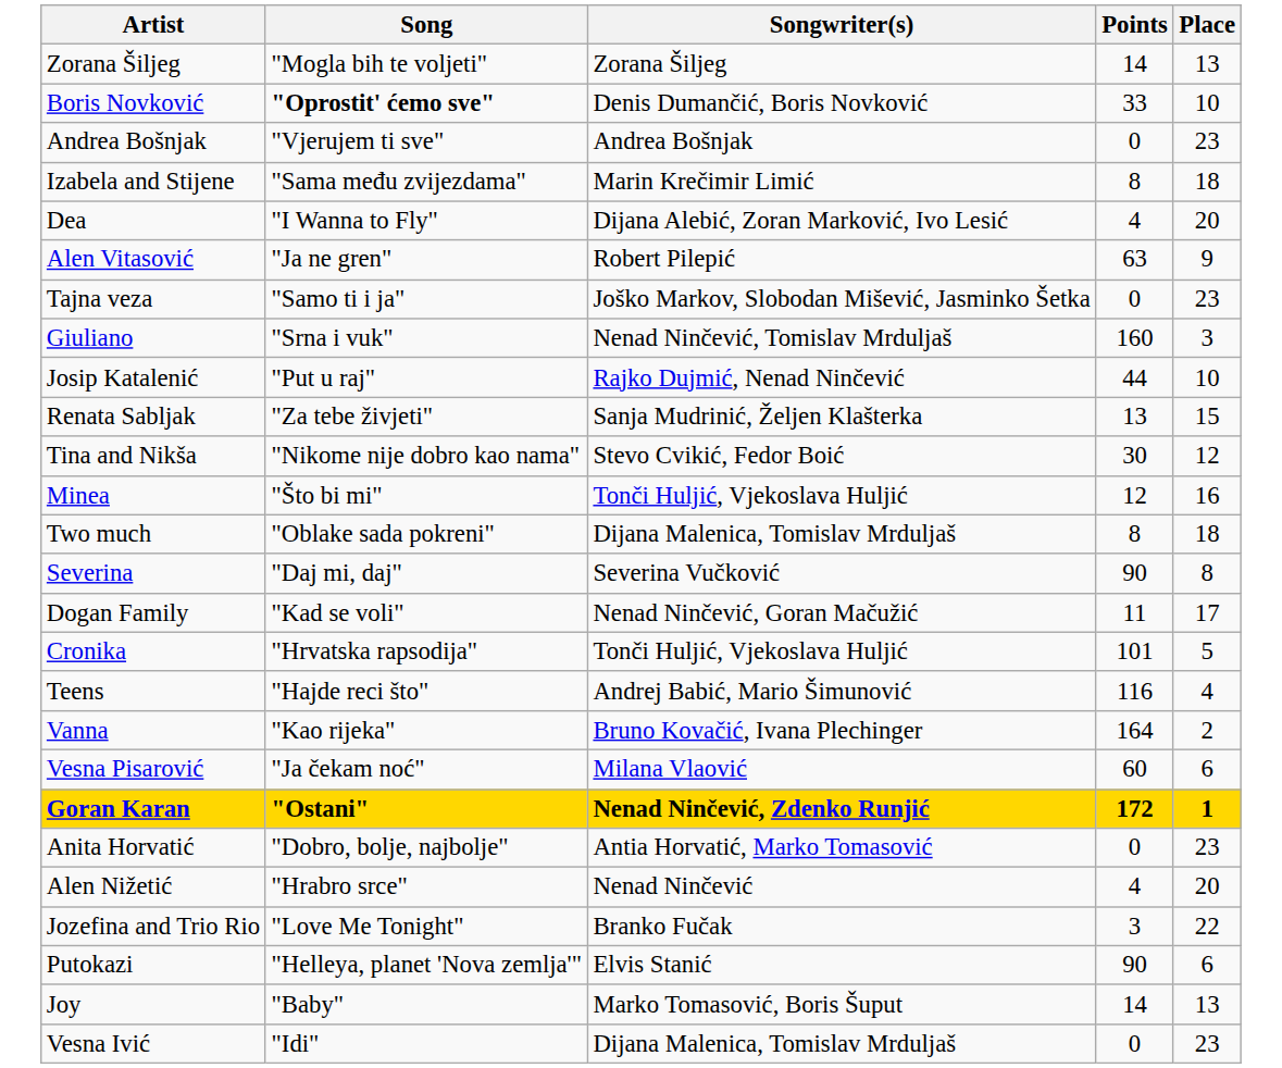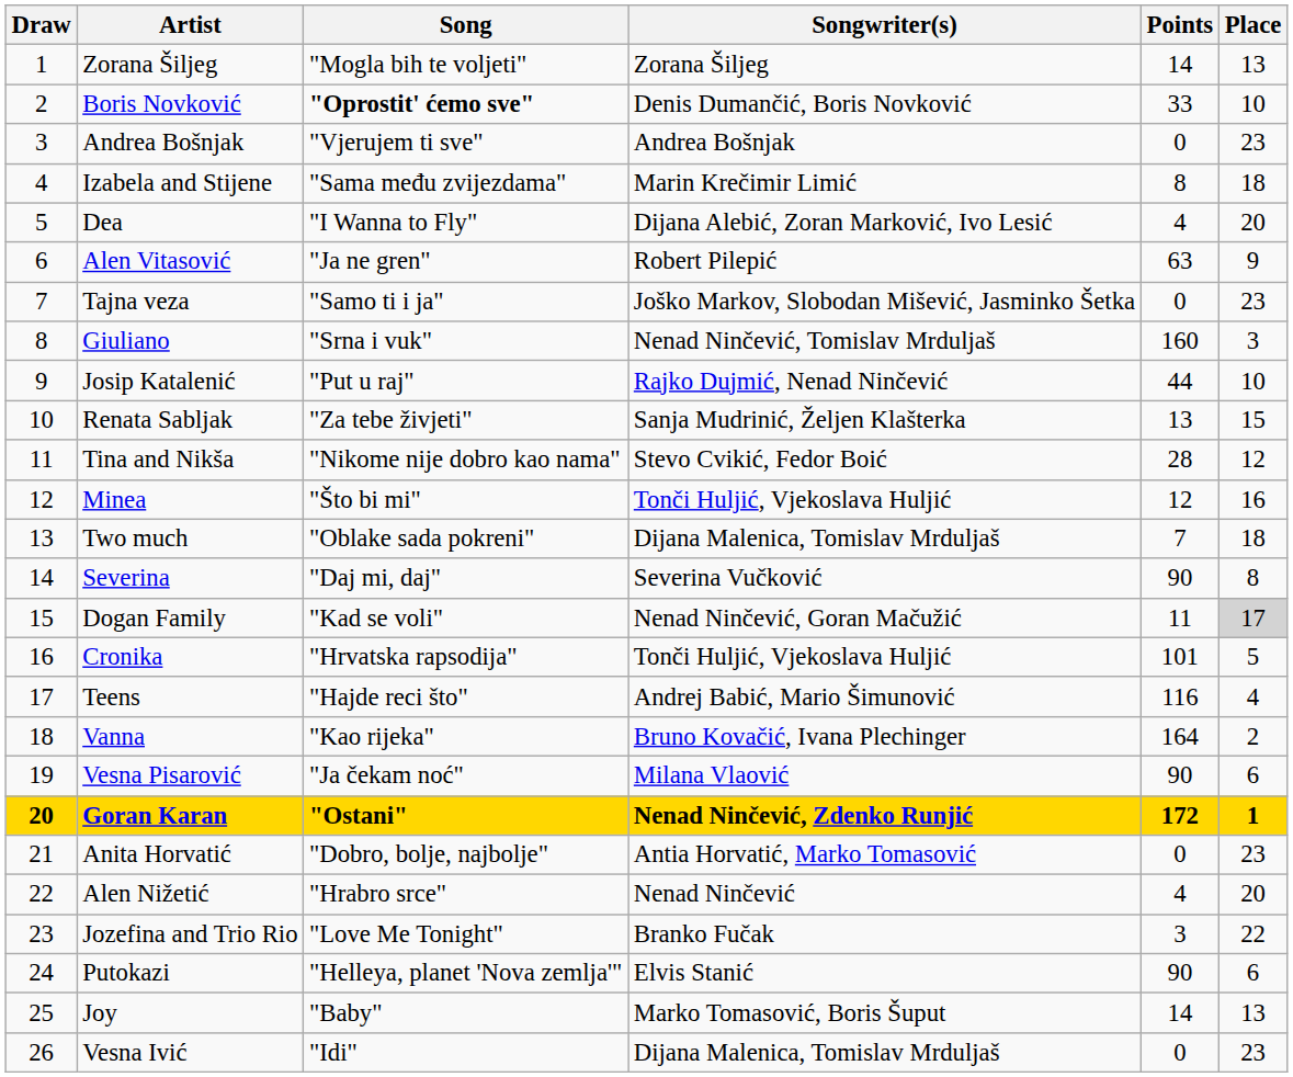+ column: Draw | 1 | 2 | 3 | 4 | 5 | 6 | 7 | 8 | 9 | 10 | 11 | 12 | 13 | 14 | 15 | 16 | 17 | 18 | 19 | 20 | 21 | 22 | 23 | 24 | 25 | 26
Tina and Nikša | Points: 30 -> 28
Two much | Points: 8 -> 7
Dogan Family | Place: no background -> lightgrey background
Vesna Pisarović | Points: 60 -> 90
